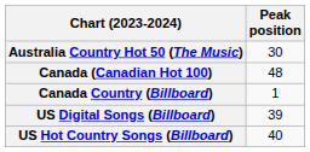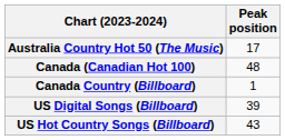Australia Country Hot 50 (The Music) | Peak position: 30 -> 17
US Hot Country Songs (Billboard) | Peak position: 40 -> 43
